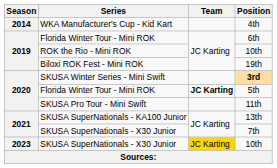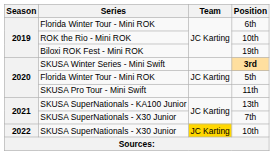- row: 2014 | WKA Manufacturer's Cup - Kid Kart | 4th
5th | Team: bold -> normal
SKUSA SuperNationals - X30 Junior / 10th | Season: 2023 -> 2022
